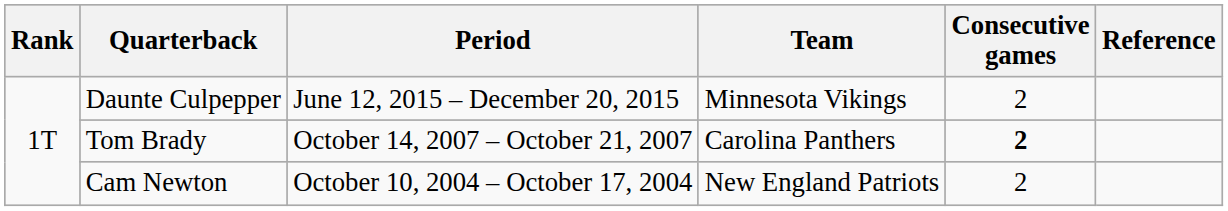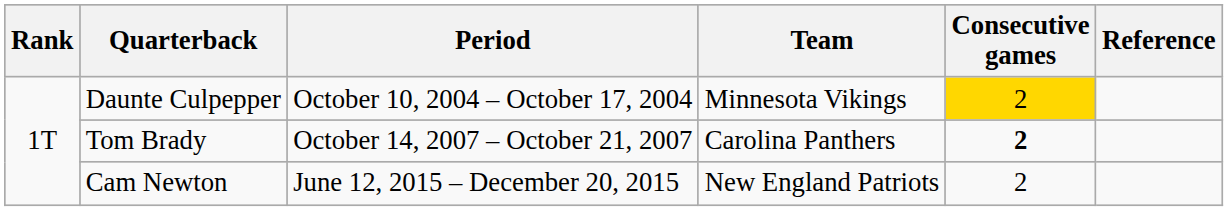Daunte Culpepper | Period: June 12, 2015 – December 20, 2015 -> October 10, 2004 – October 17, 2004
Daunte Culpepper | Consecutive games: no background -> gold background
Cam Newton | Period: October 10, 2004 – October 17, 2004 -> June 12, 2015 – December 20, 2015
